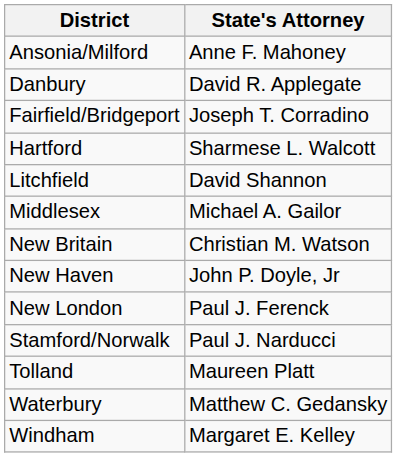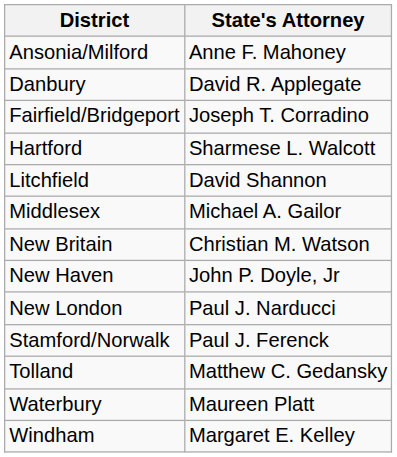New London | State's Attorney: Paul J. Ferenck -> Paul J. Narducci
Stamford/Norwalk | State's Attorney: Paul J. Narducci -> Paul J. Ferenck
Tolland | State's Attorney: Maureen Platt -> Matthew C. Gedansky
Waterbury | State's Attorney: Matthew C. Gedansky -> Maureen Platt
